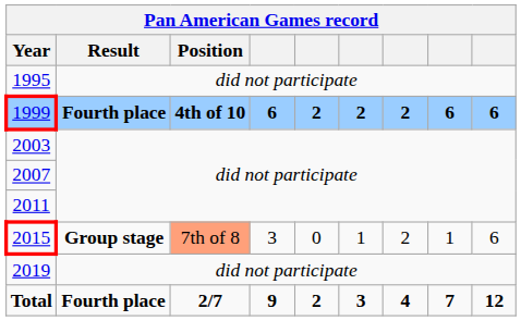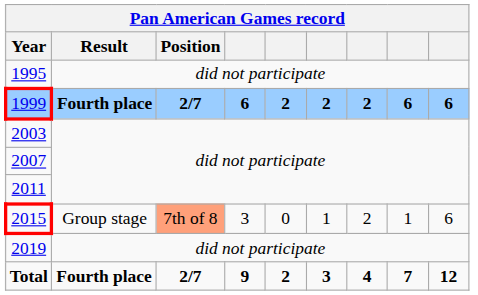1999 | Position: 4th of 10 -> 2/7
2015 | Result: bold -> normal
